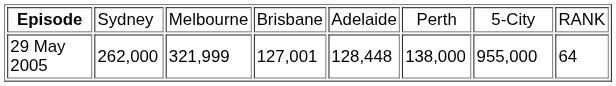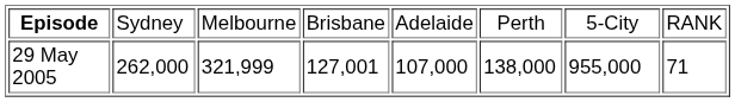29 May 2005 | column 5: 128,448 -> 107,000
29 May 2005 | column 8: 64 -> 71
